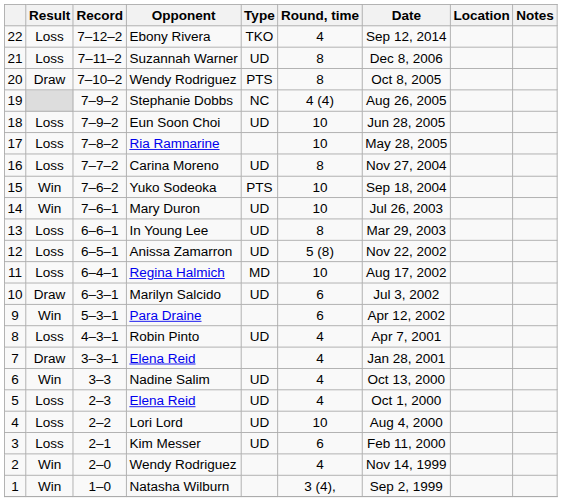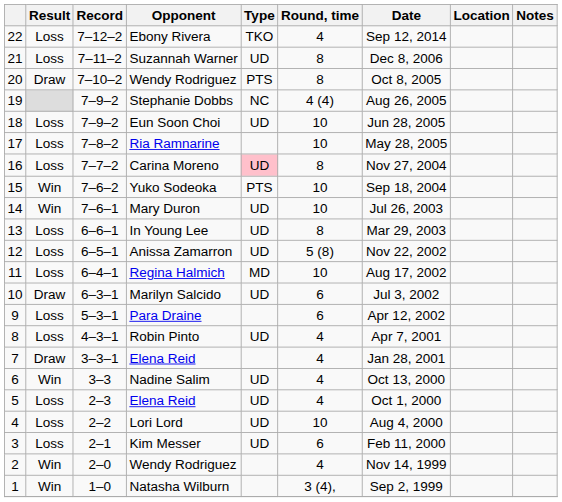Carina Moreno | Type: no background -> pink background
Para Draine | Result: Win -> Loss
